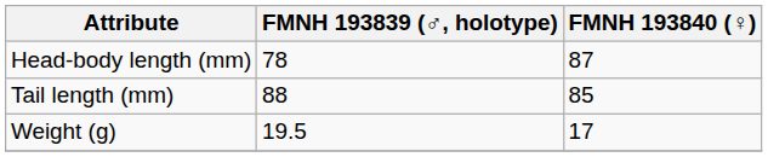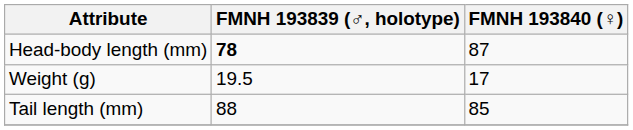Head-body length (mm) | FMNH 193839 (♂, holotype): normal -> bold
rows swapped: Tail length (mm) <-> Weight (g)
